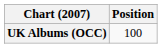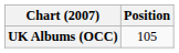UK Albums (OCC) | Position: 100 -> 105
